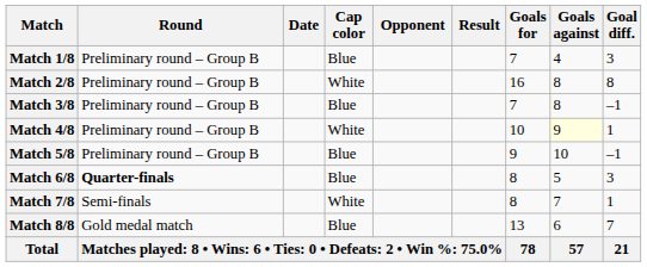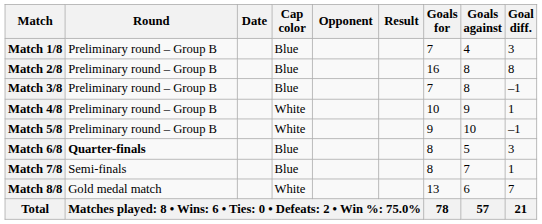Match 2/8 | Cap color: White -> Blue
Match 4/8 | Goals against: lightyellow background -> no background
Match 5/8 | Cap color: Blue -> White
Match 7/8 | Cap color: White -> Blue
Match 8/8 | Cap color: Blue -> White
